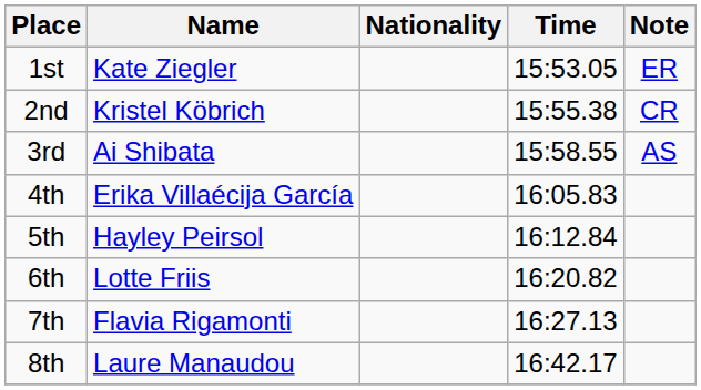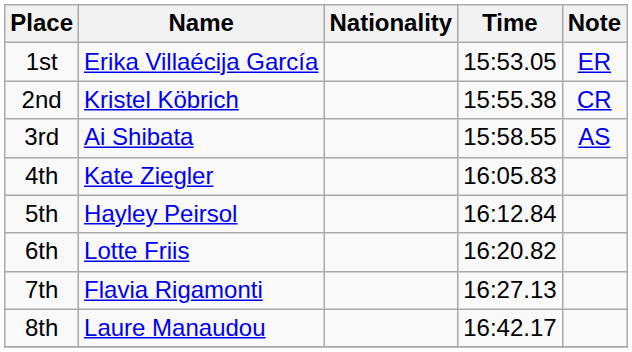1st | Name: Kate Ziegler -> Erika Villaécija García
4th | Name: Erika Villaécija García -> Kate Ziegler
